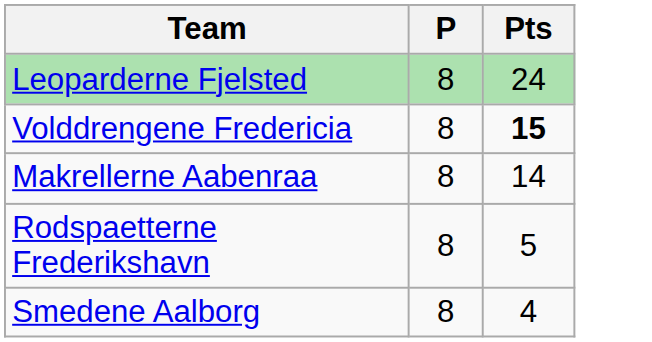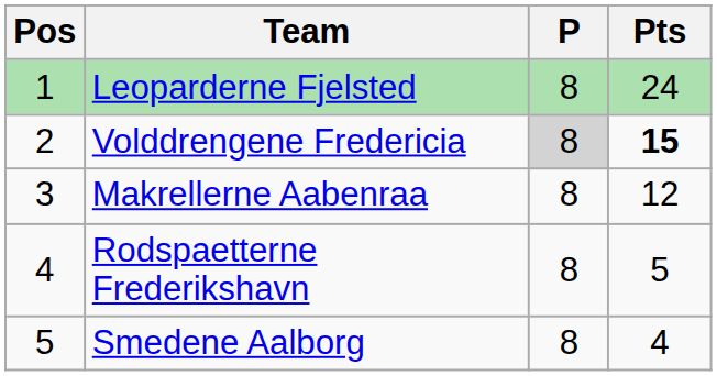+ column: Pos | 1 | 2 | 3 | 4 | 5
Volddrengene Fredericia | P: no background -> lightgrey background
Makrellerne Aabenraa | Pts: 14 -> 12
